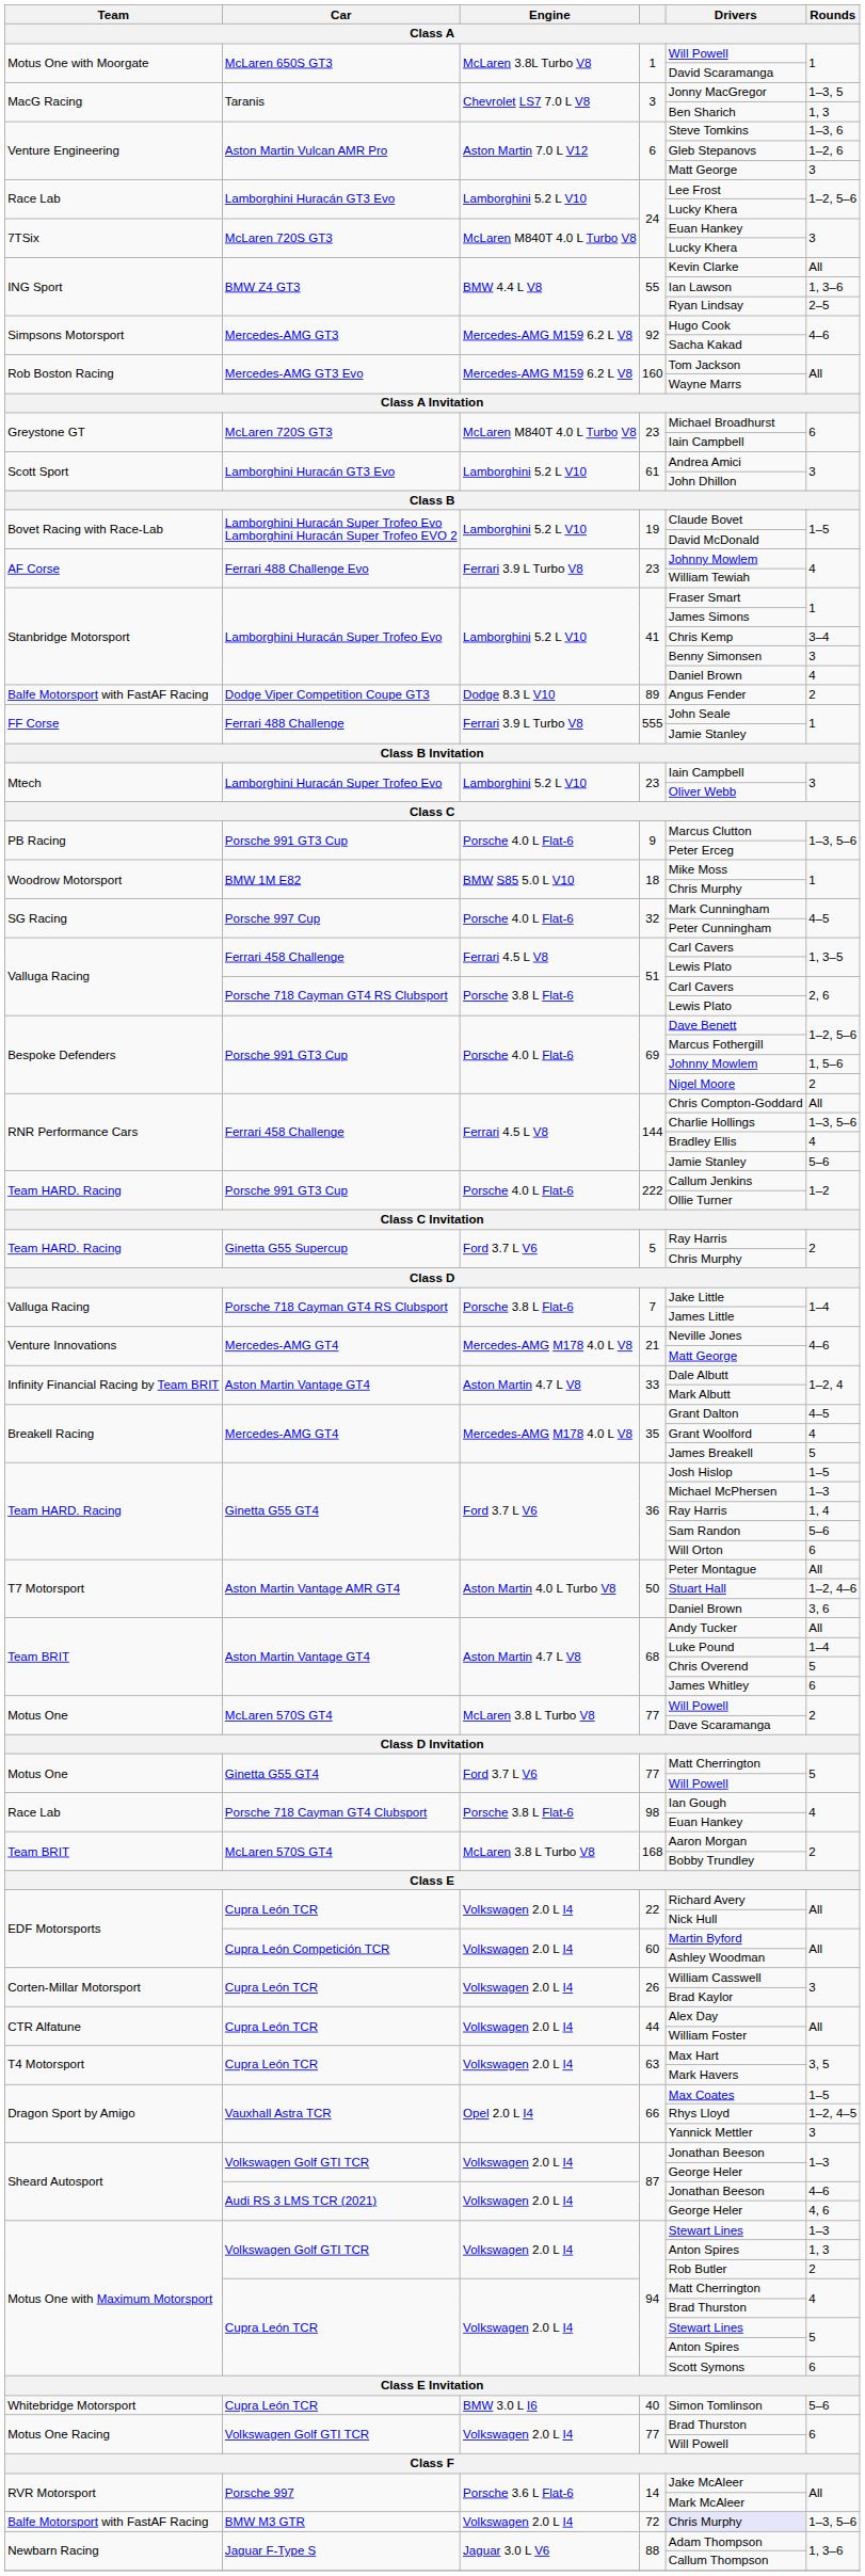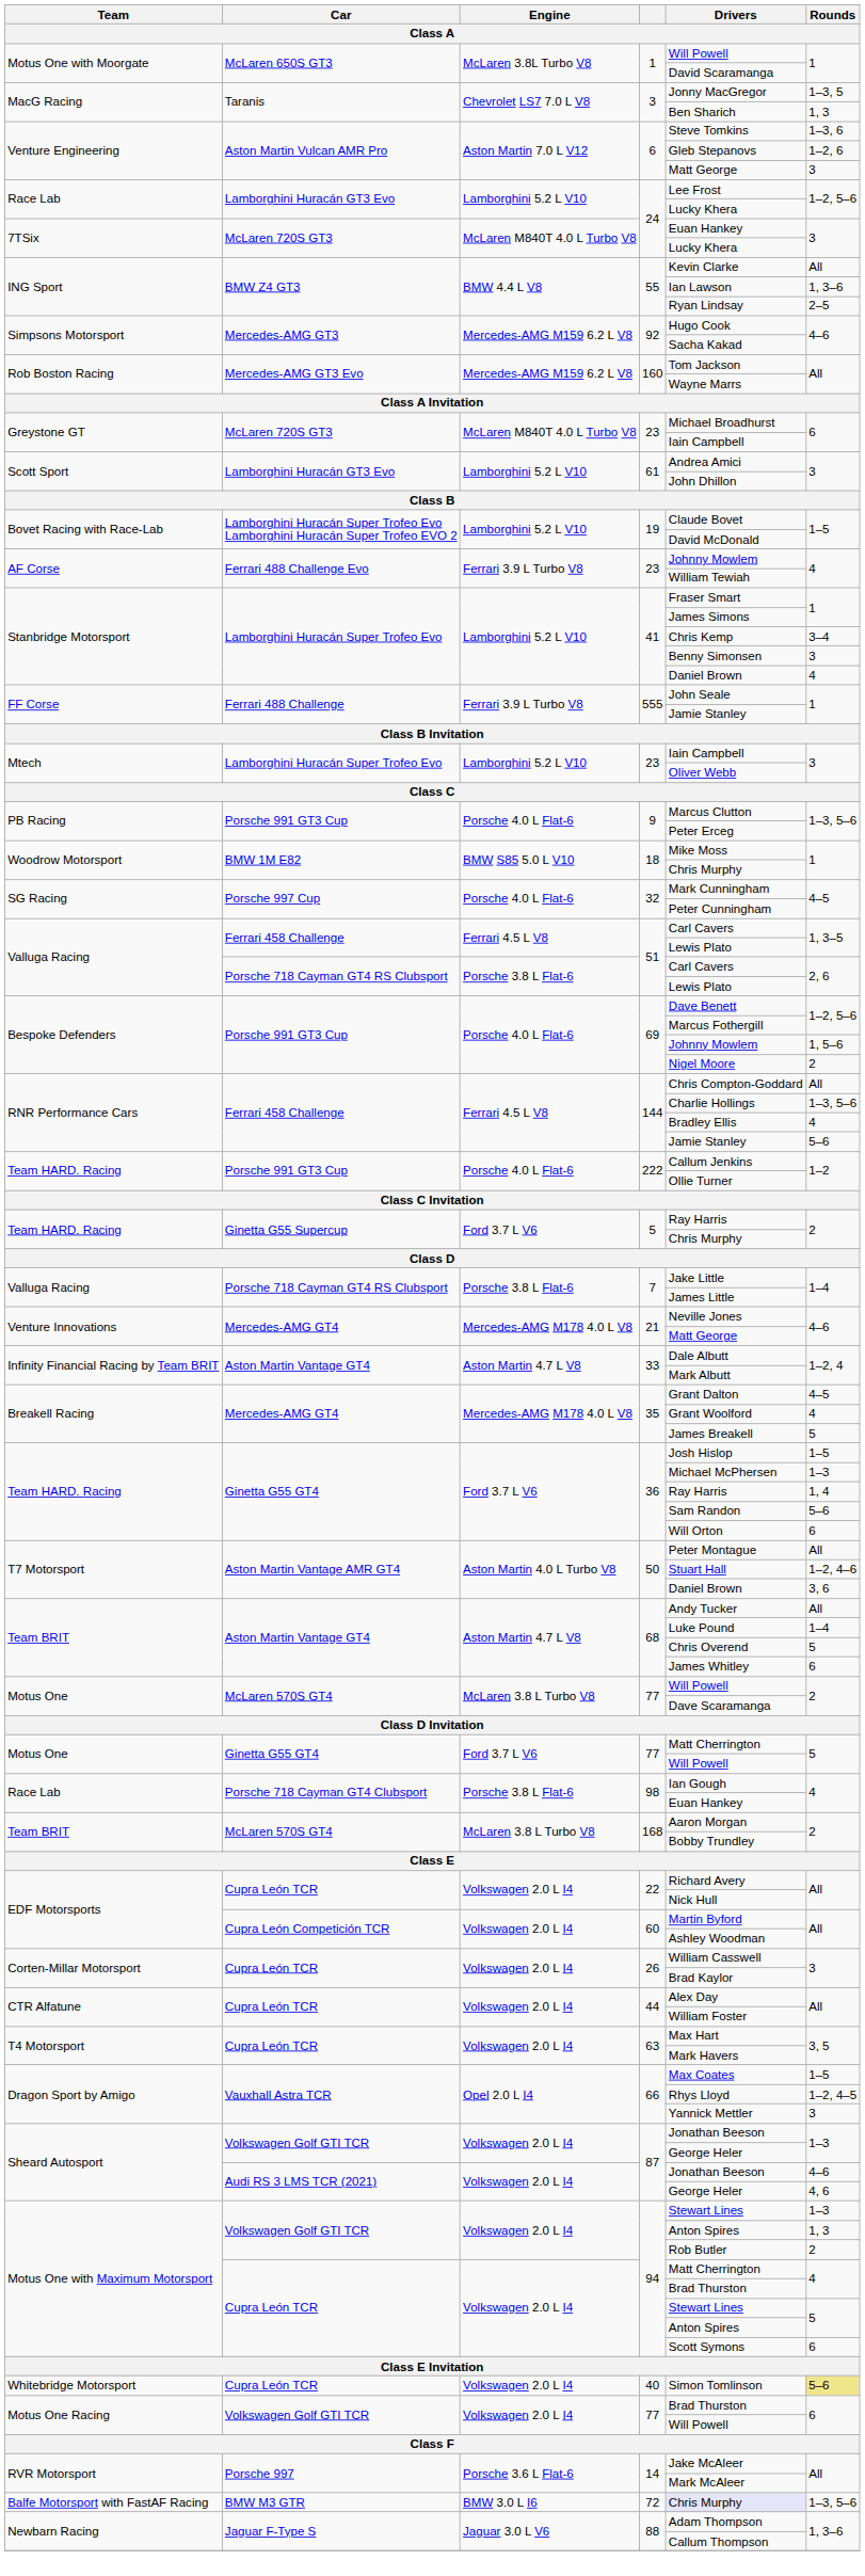- row: Balfe Motorsport with FastAF Racing | Dodge Viper Competition Coupe GT3 | Dodge 8.3 L V10 | 89 | Angus Fender | 2
40 | Engine: BMW 3.0 L I6 -> Volkswagen 2.0 L I4
40 | Rounds: no background -> khaki background
72 | Engine: Volkswagen 2.0 L I4 -> BMW 3.0 L I6
